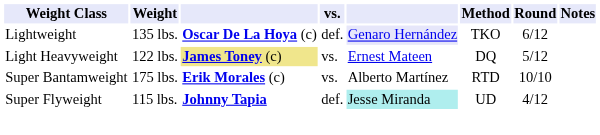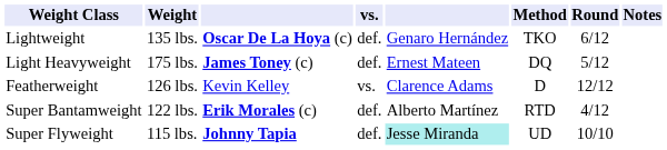Lightweight | column 5: lavender background -> no background
Light Heavyweight | Weight: 122 lbs. -> 175 lbs.
Light Heavyweight | column 3: khaki background -> no background
Light Heavyweight | vs.: vs. -> def.
+ row: Featherweight | 126 lbs. | Kevin Kelley | vs. | Clarence Adams | D | 12/12
Super Bantamweight | Weight: 175 lbs. -> 122 lbs.
Super Bantamweight | vs.: vs. -> def.
Super Bantamweight | Round: 10/10 -> 4/12
Super Flyweight | Round: 4/12 -> 10/10
